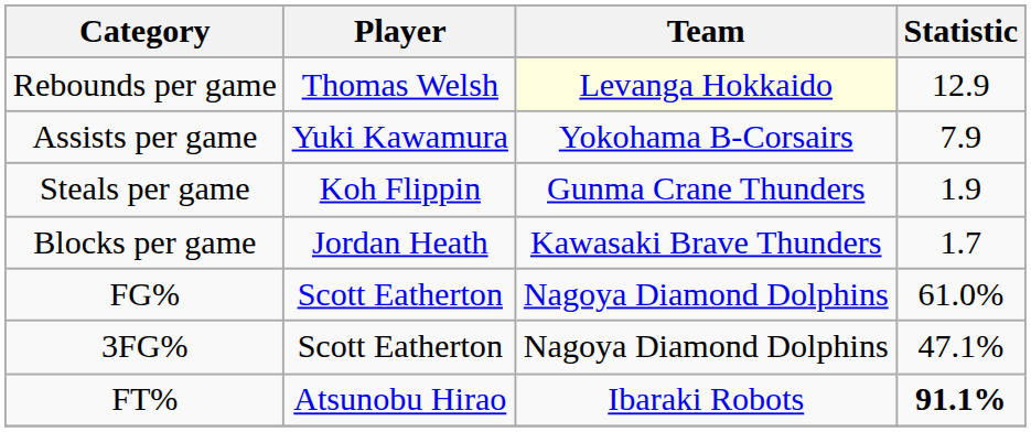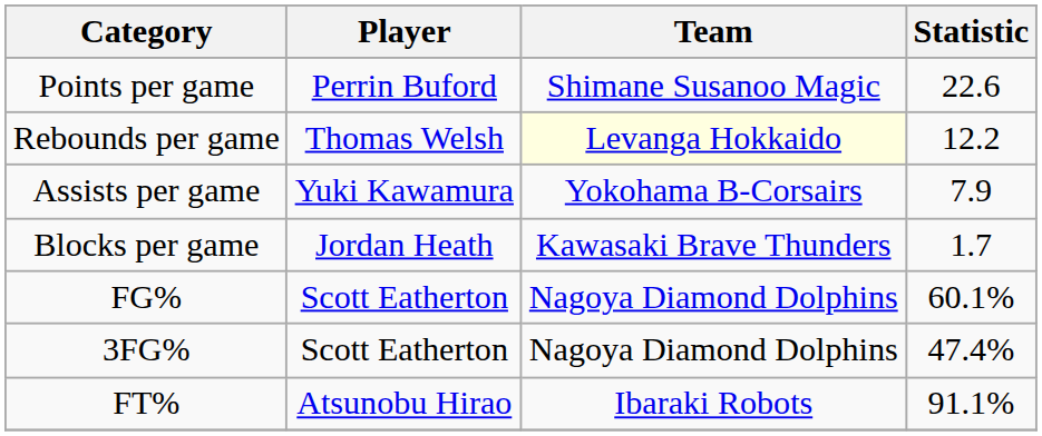+ row: Points per game | Perrin Buford | Shimane Susanoo Magic | 22.6
Rebounds per game | Statistic: 12.9 -> 12.2
- row: Steals per game | Koh Flippin | Gunma Crane Thunders | 1.9
FG% | Statistic: 61.0% -> 60.1%
3FG% | Statistic: 47.1% -> 47.4%
FT% | Statistic: bold -> normal
